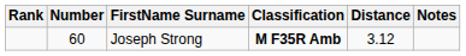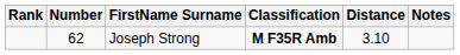Joseph Strong | Number: 60 -> 62
Joseph Strong | Distance: 3.12 -> 3.10
